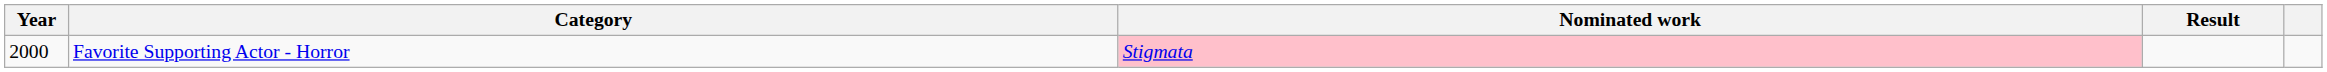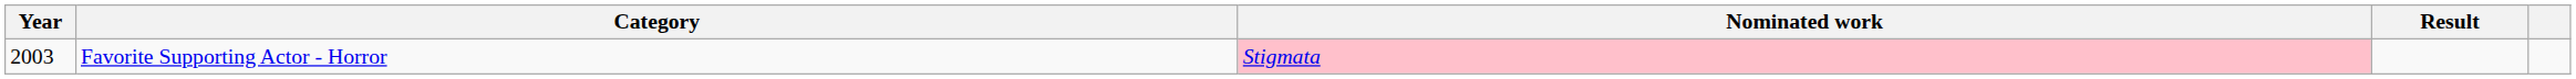Favorite Supporting Actor - Horror | Year: 2000 -> 2003
